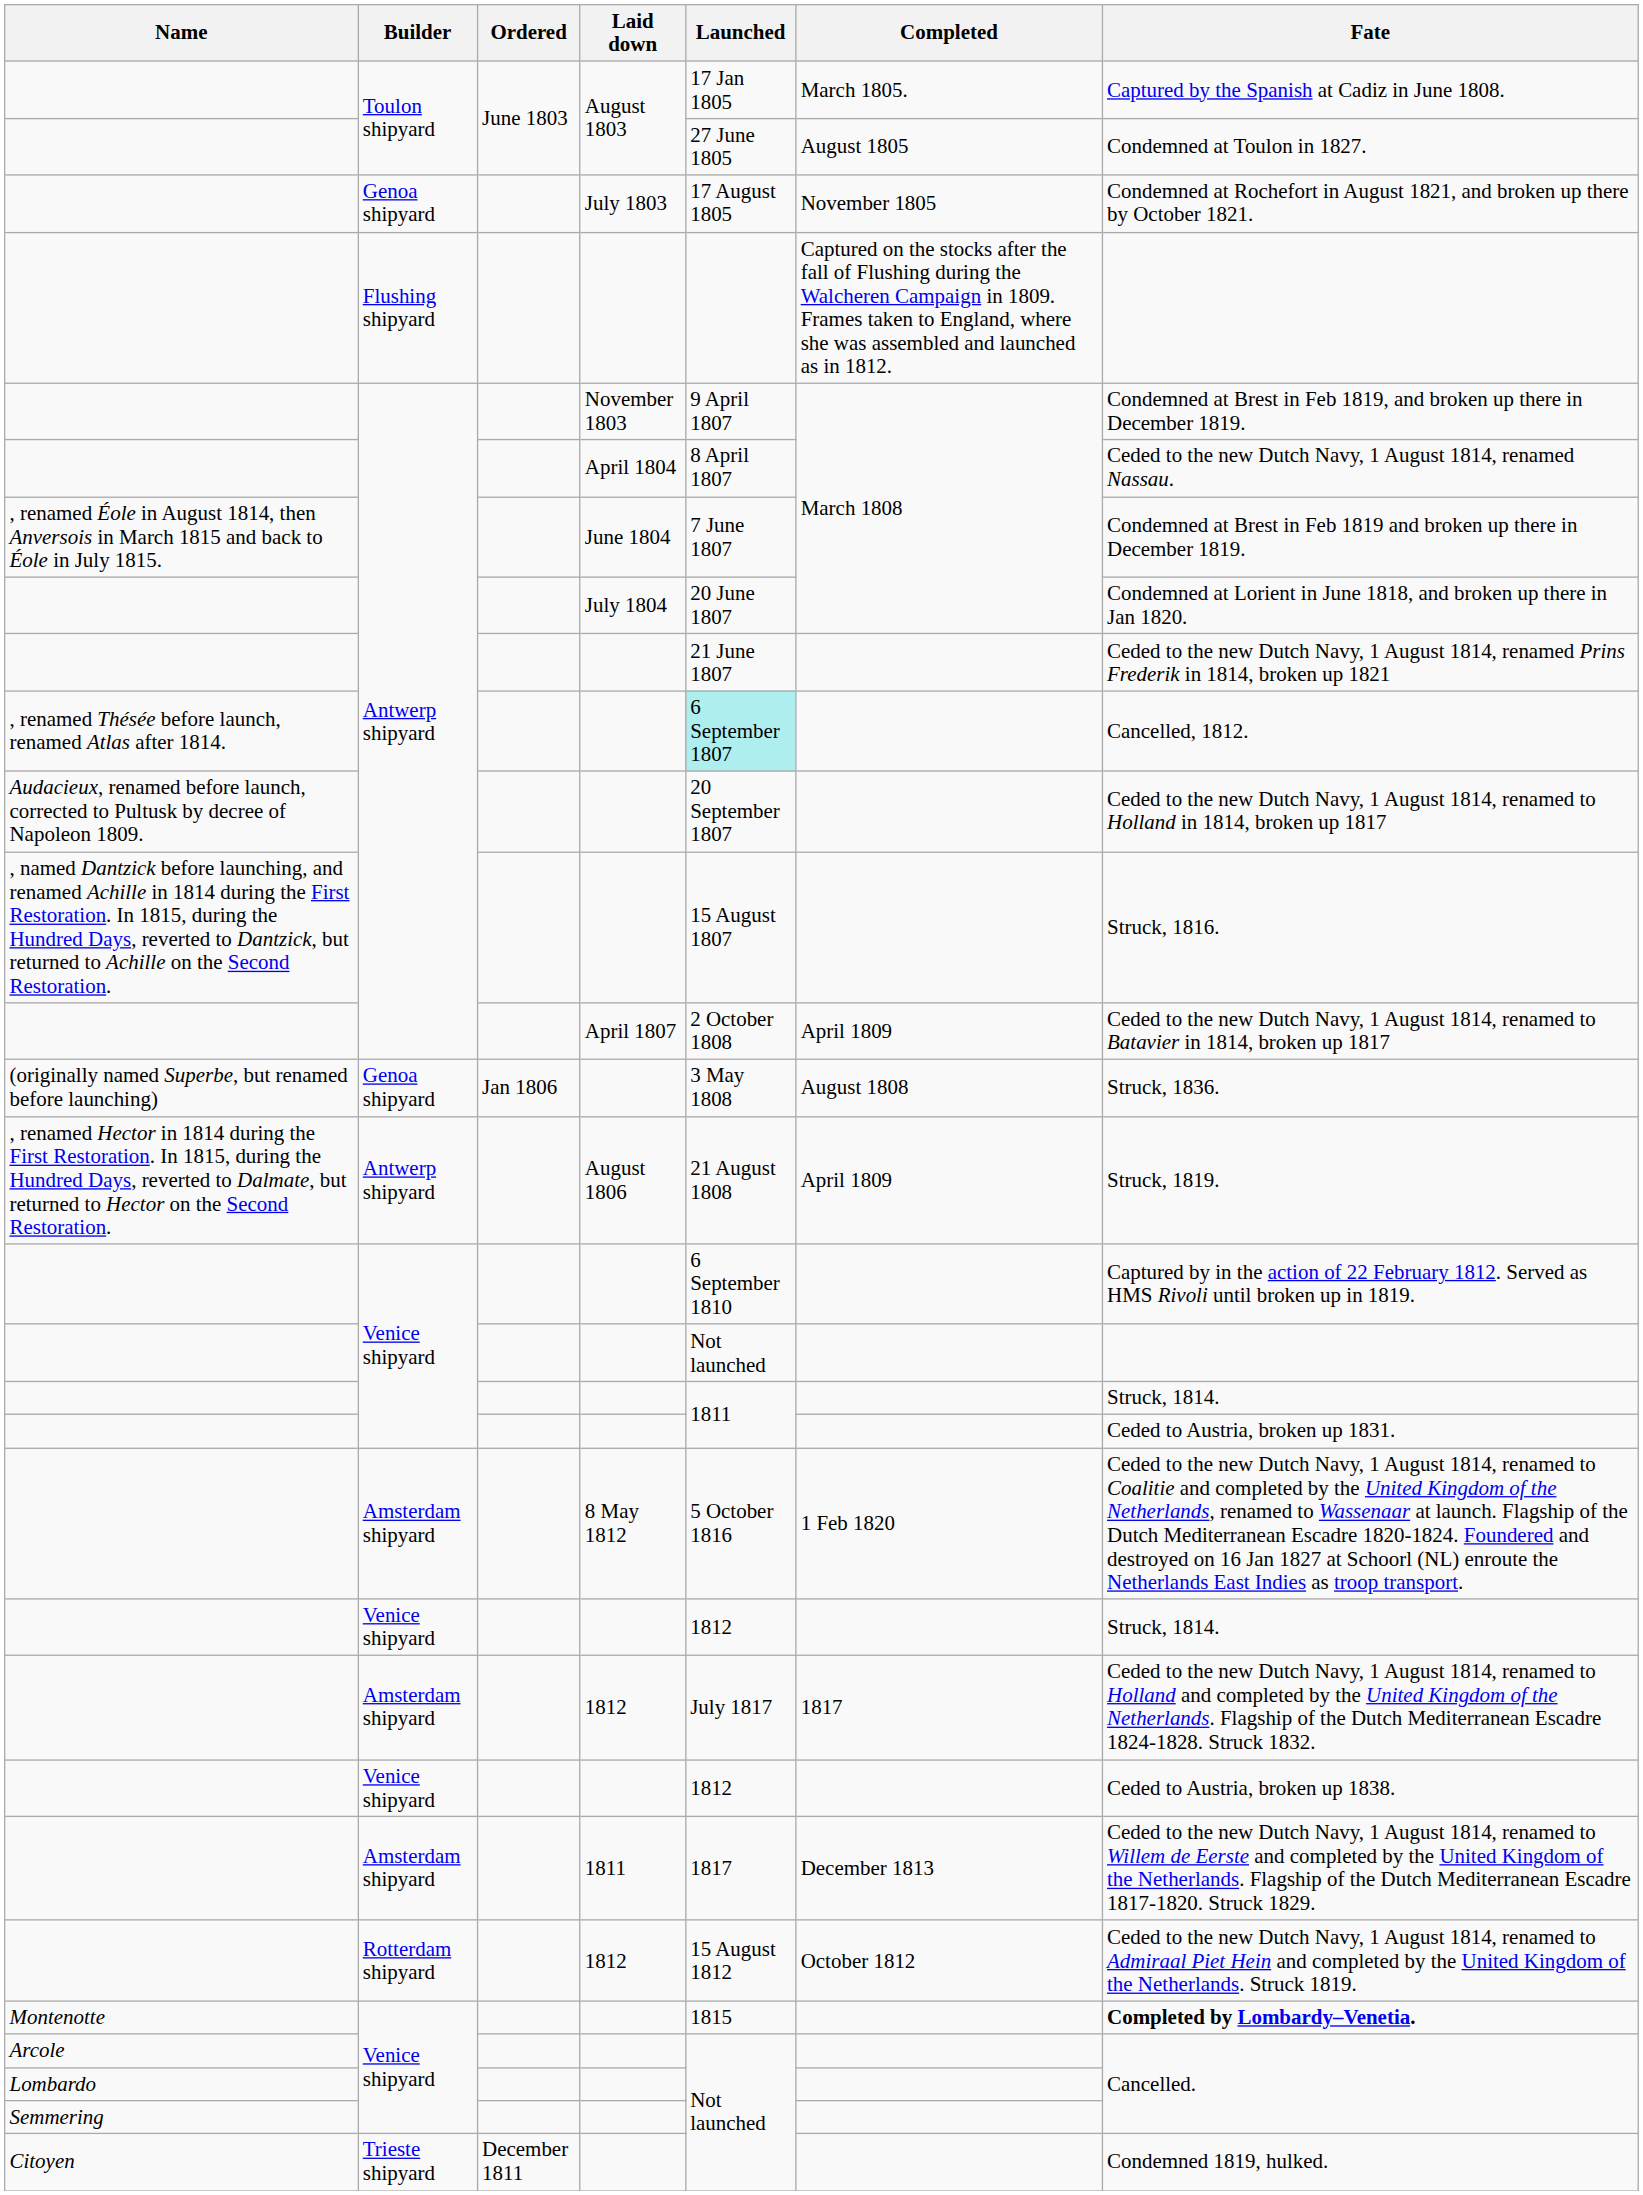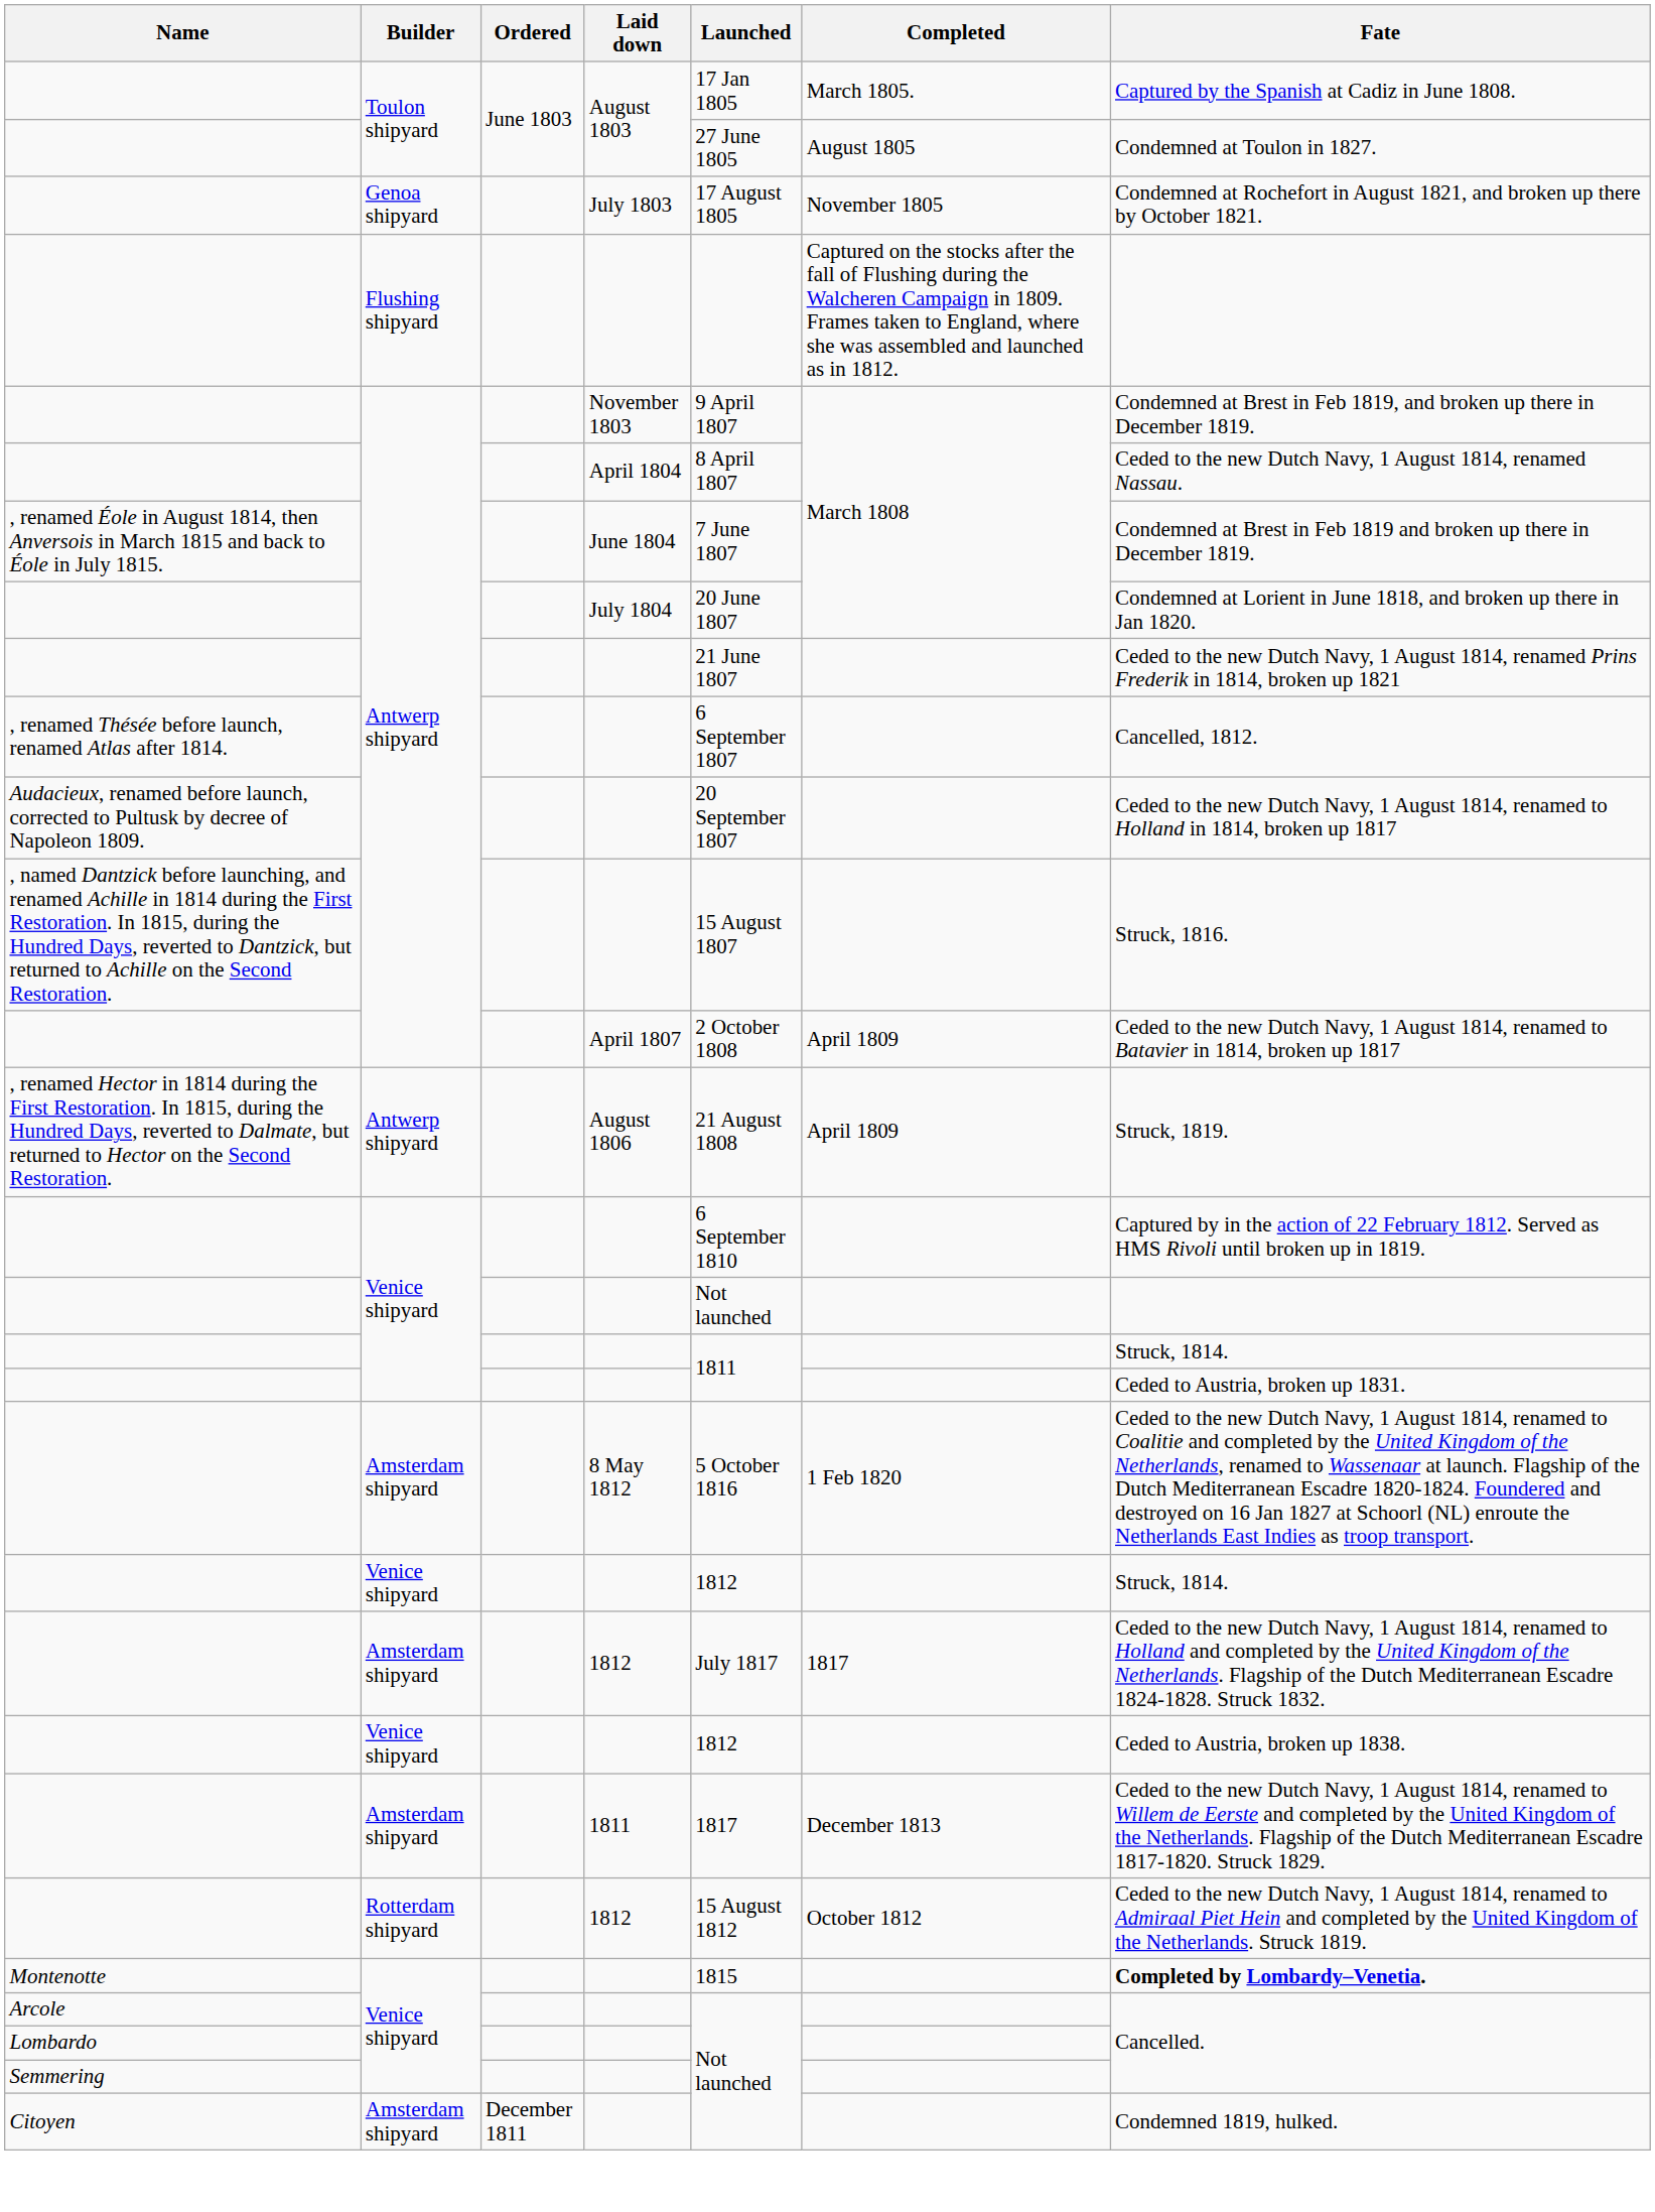, renamed Thésée before launch, renamed Atlas after 1814. | Launched: paleturquoise background -> no background
- row: (originally named Superbe, but renamed before launching) | Genoa shipyard | Jan 1806 | 3 May 1808 | August 1808 | Struck, 1836.
Citoyen | Builder: Trieste shipyard -> Amsterdam shipyard
